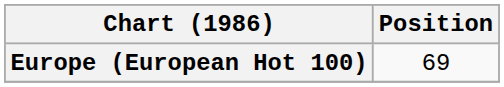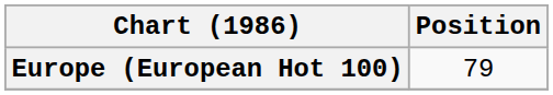Europe (European Hot 100) | Position: 69 -> 79
